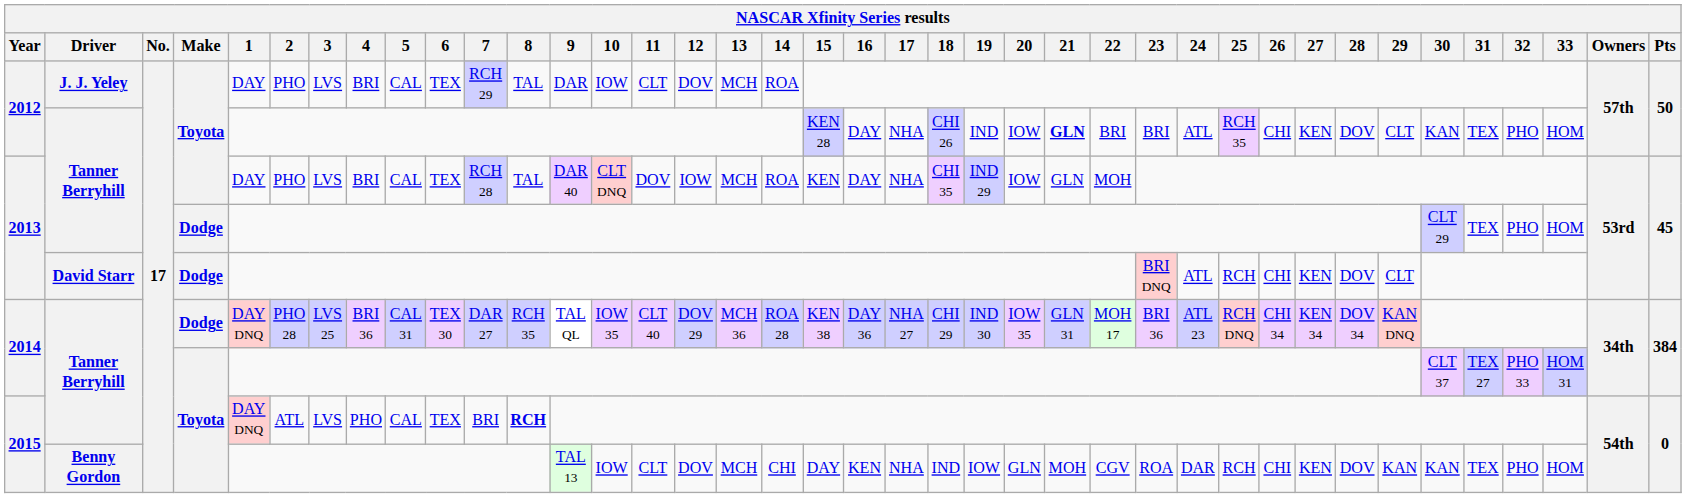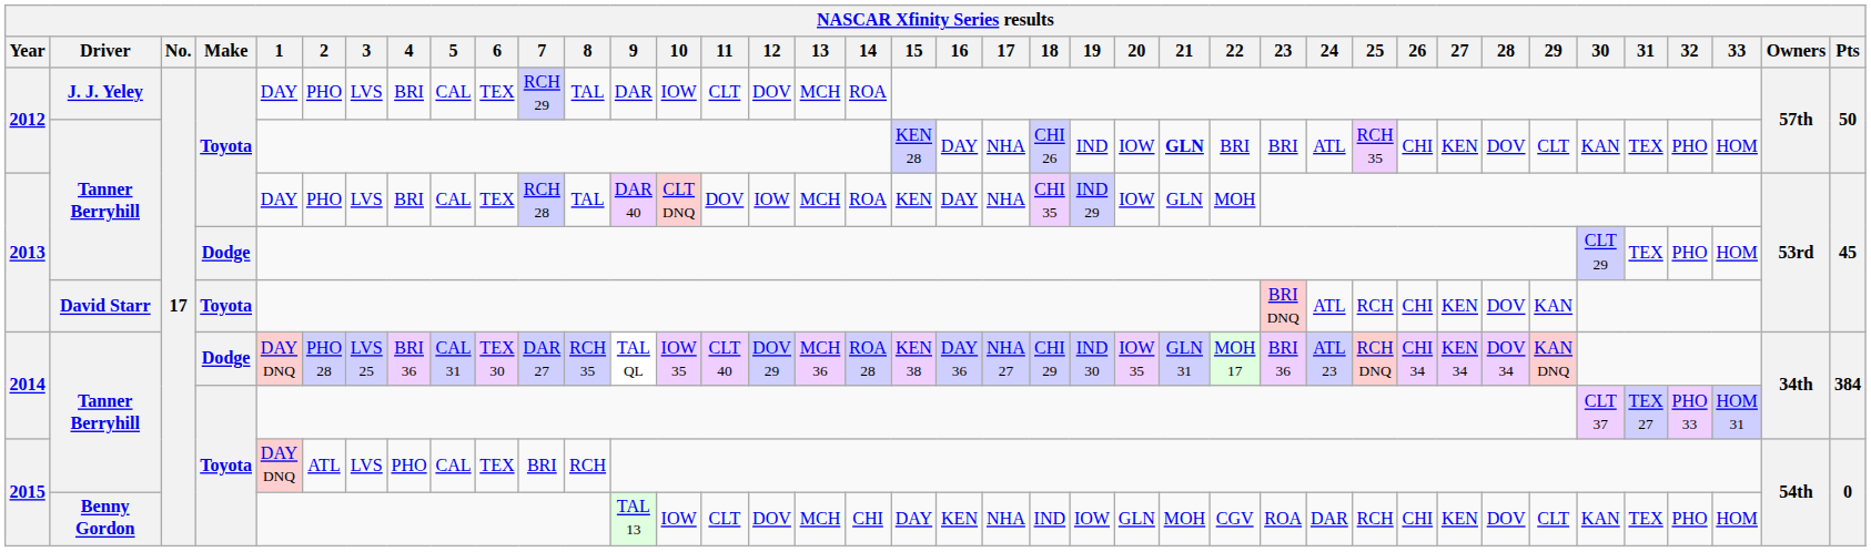2013 / David Starr | Make: Dodge -> Toyota
2013 / David Starr | 29: CLT -> KAN
2015 / Tanner Berryhill | 8: bold -> normal
2015 / Benny Gordon | 29: KAN -> CLT
